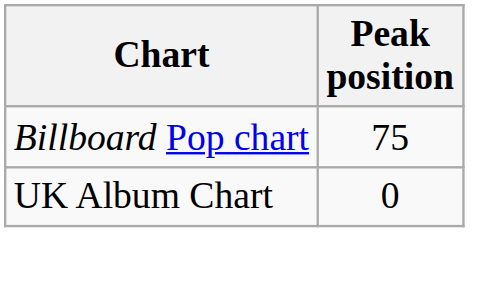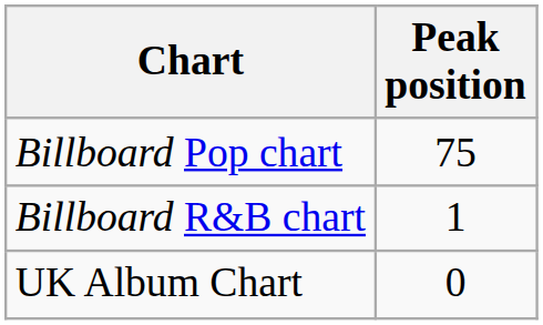+ row: Billboard R&B chart | 1
